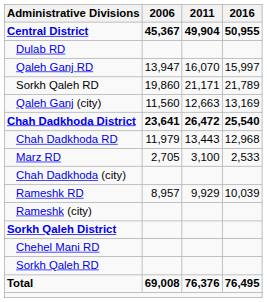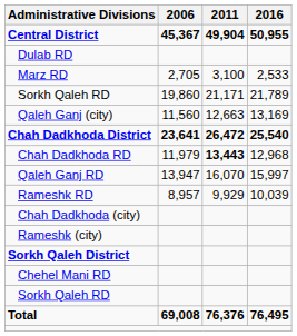rows swapped: Qaleh Ganj RD <-> Marz RD
Chah Dadkhoda RD | 2011: normal -> bold
rows swapped: Rameshk RD <-> Chah Dadkhoda (city)
